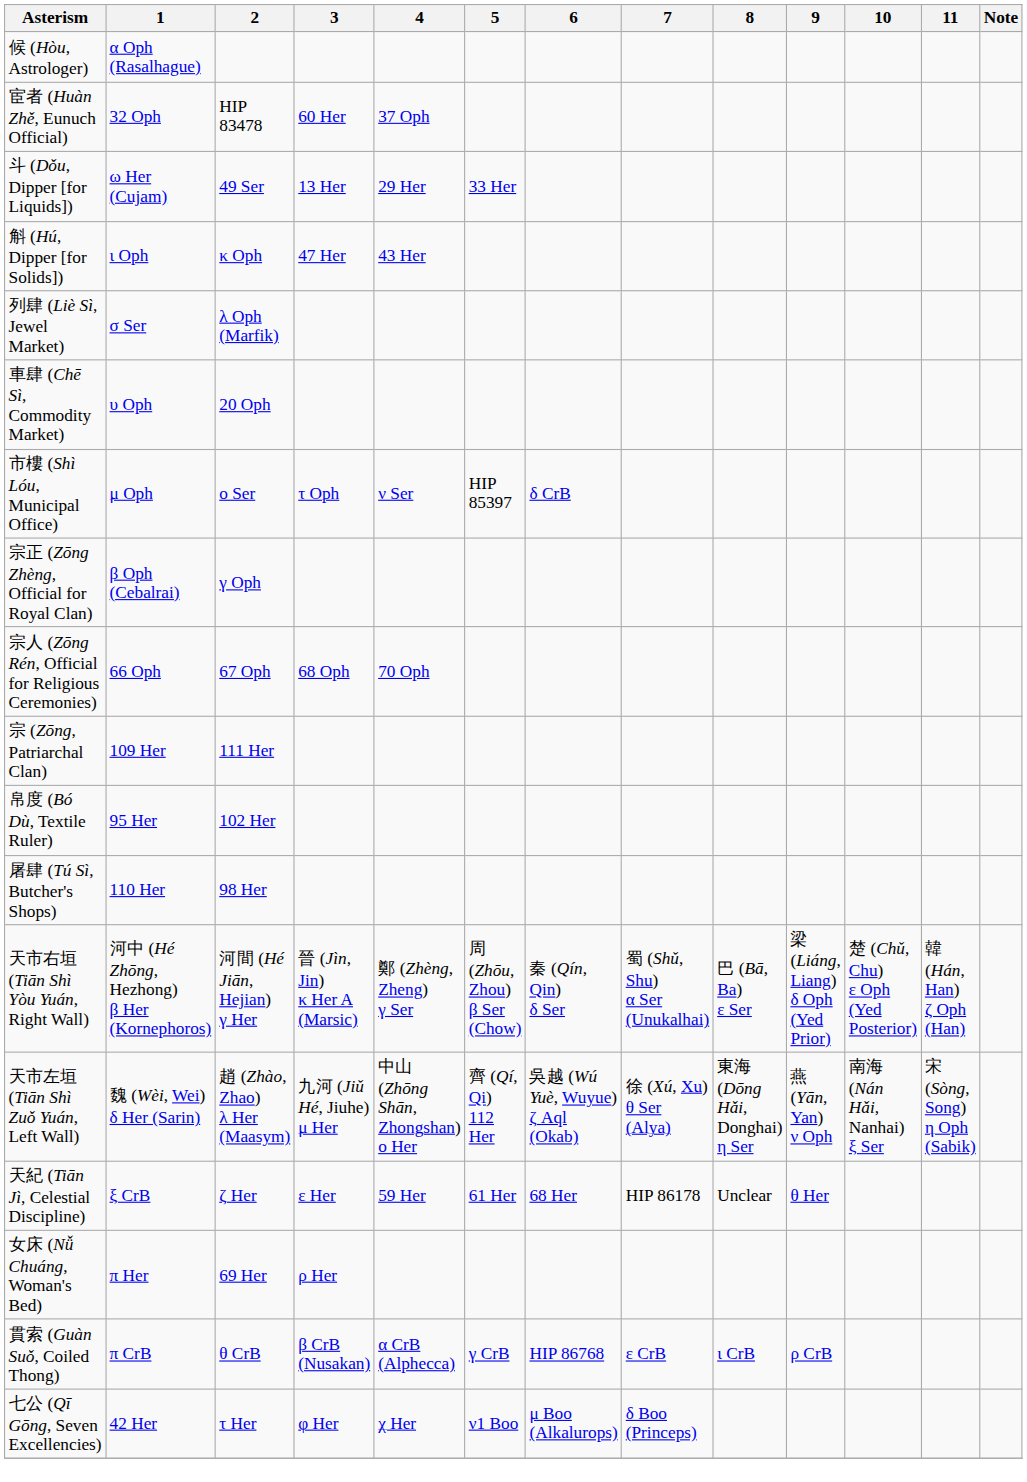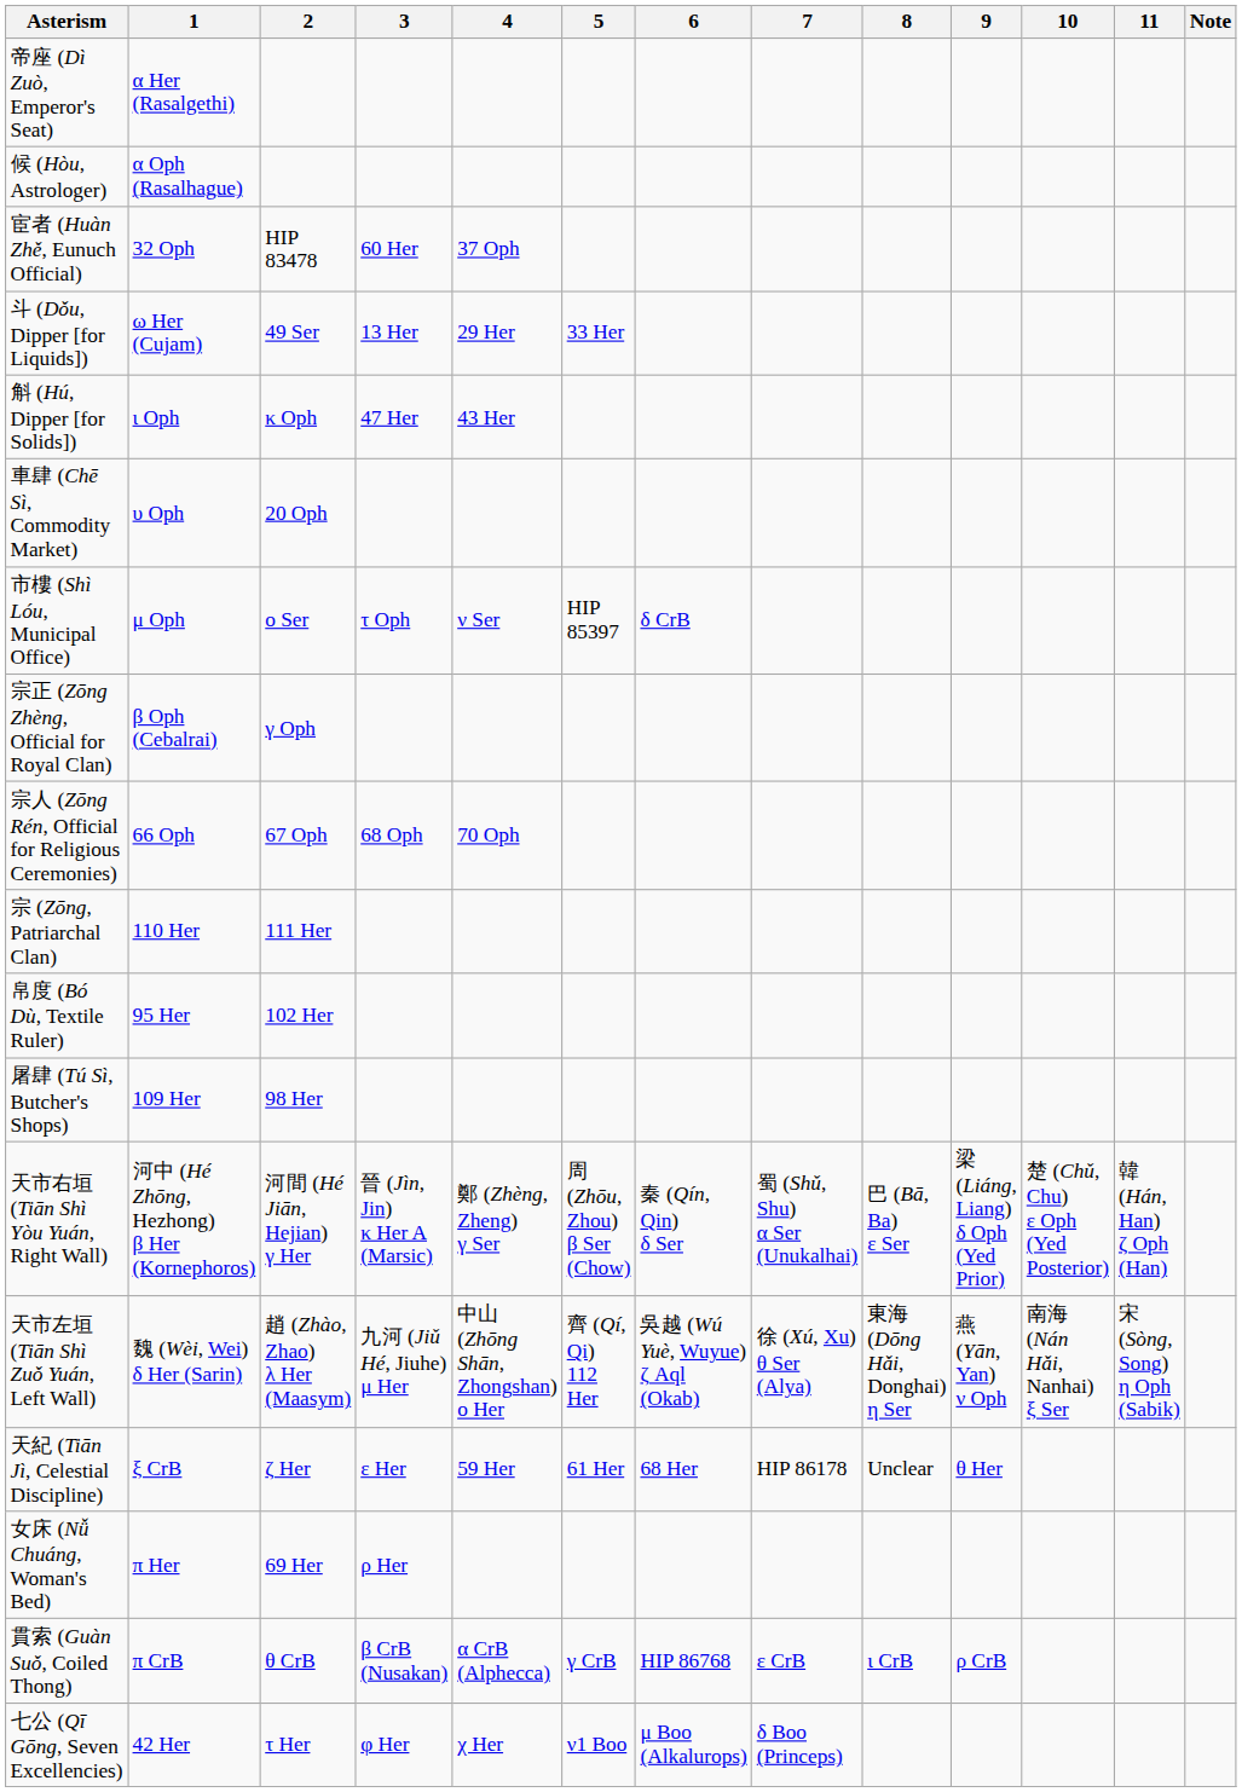+ row: 帝座 (Dì Zuò, Emperor's Seat) | α Her (Rasalgethi)
- row: 列肆 (Liè Sì, Jewel Market) | σ Ser | λ Oph (Marfik)
宗 (Zōng, Patriarchal Clan) | 1: 109 Her -> 110 Her
屠肆 (Tú Sì, Butcher's Shops) | 1: 110 Her -> 109 Her
